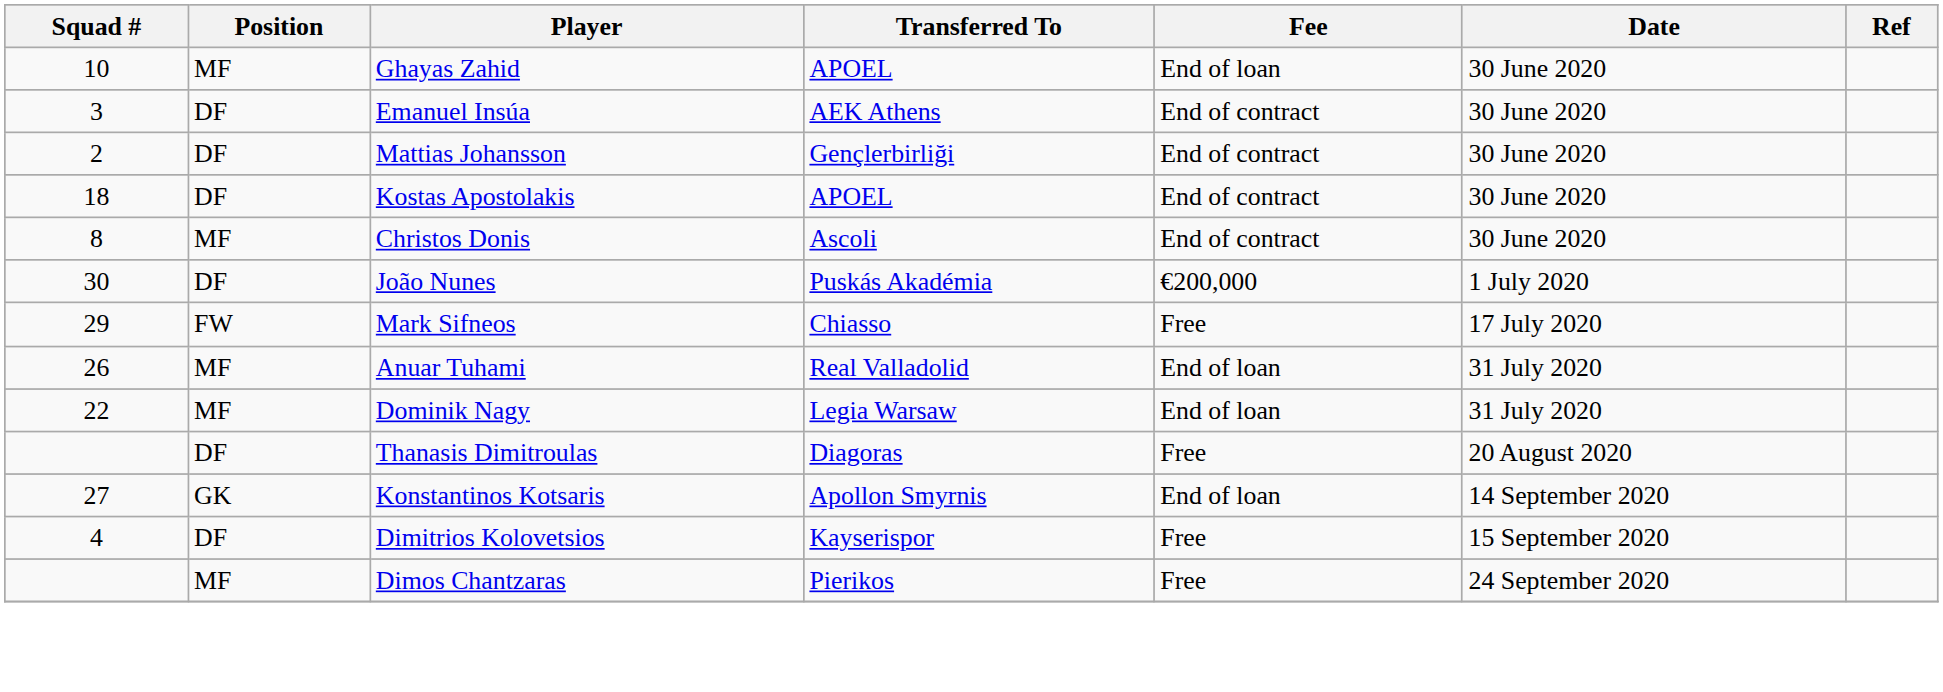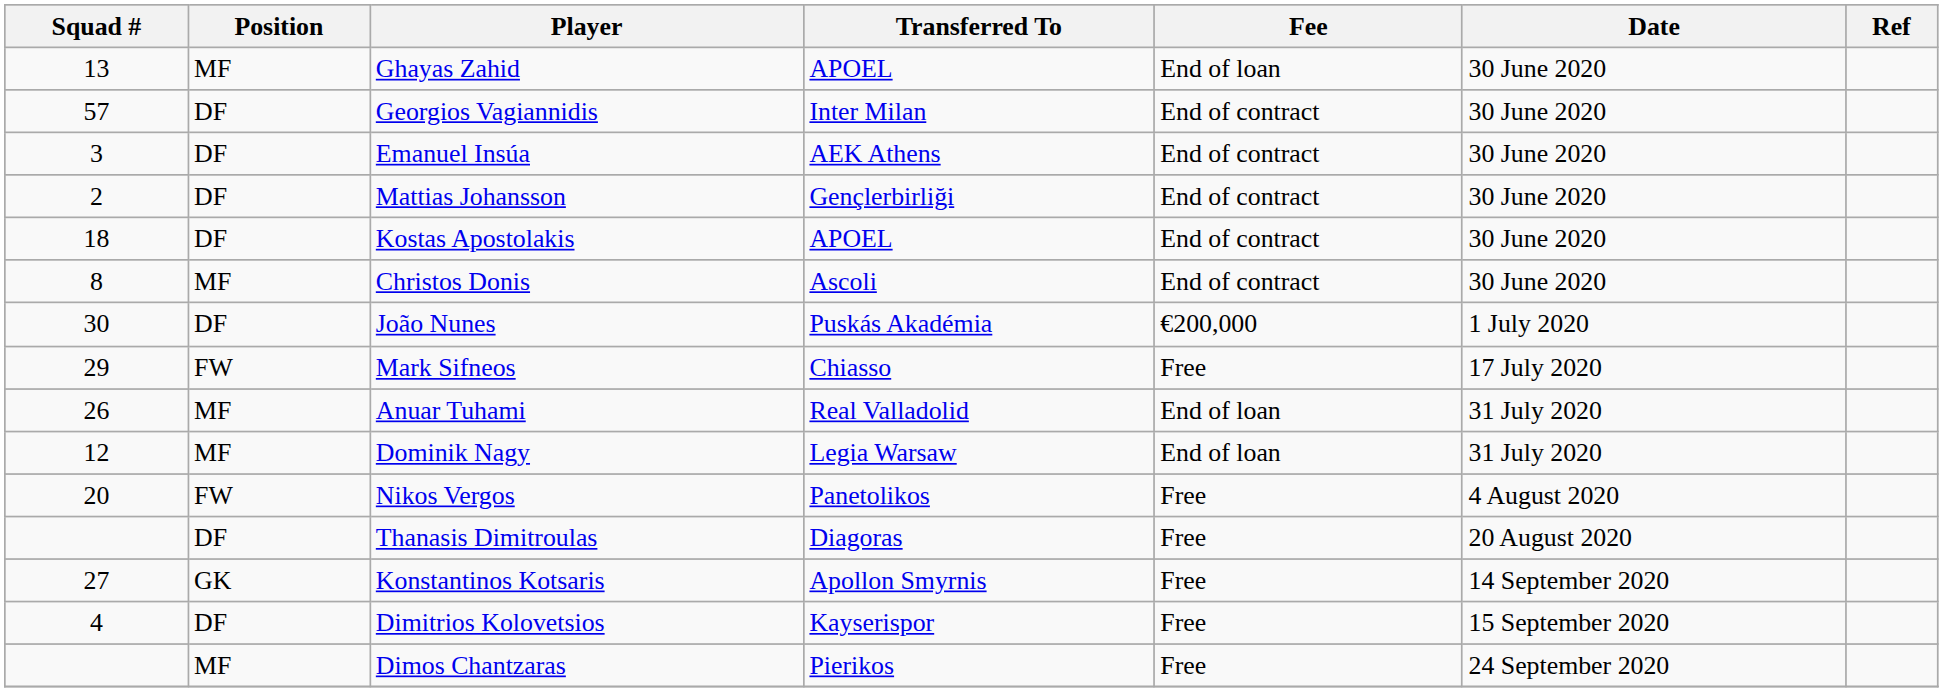Ghayas Zahid | Squad #: 10 -> 13
+ row: 57 | DF | Georgios Vagiannidis | Inter Milan | End of contract | 30 June 2020
Dominik Nagy | Squad #: 22 -> 12
+ row: 20 | FW | Nikos Vergos | Panetolikos | Free | 4 August 2020
Konstantinos Kotsaris | Fee: End of loan -> Free
